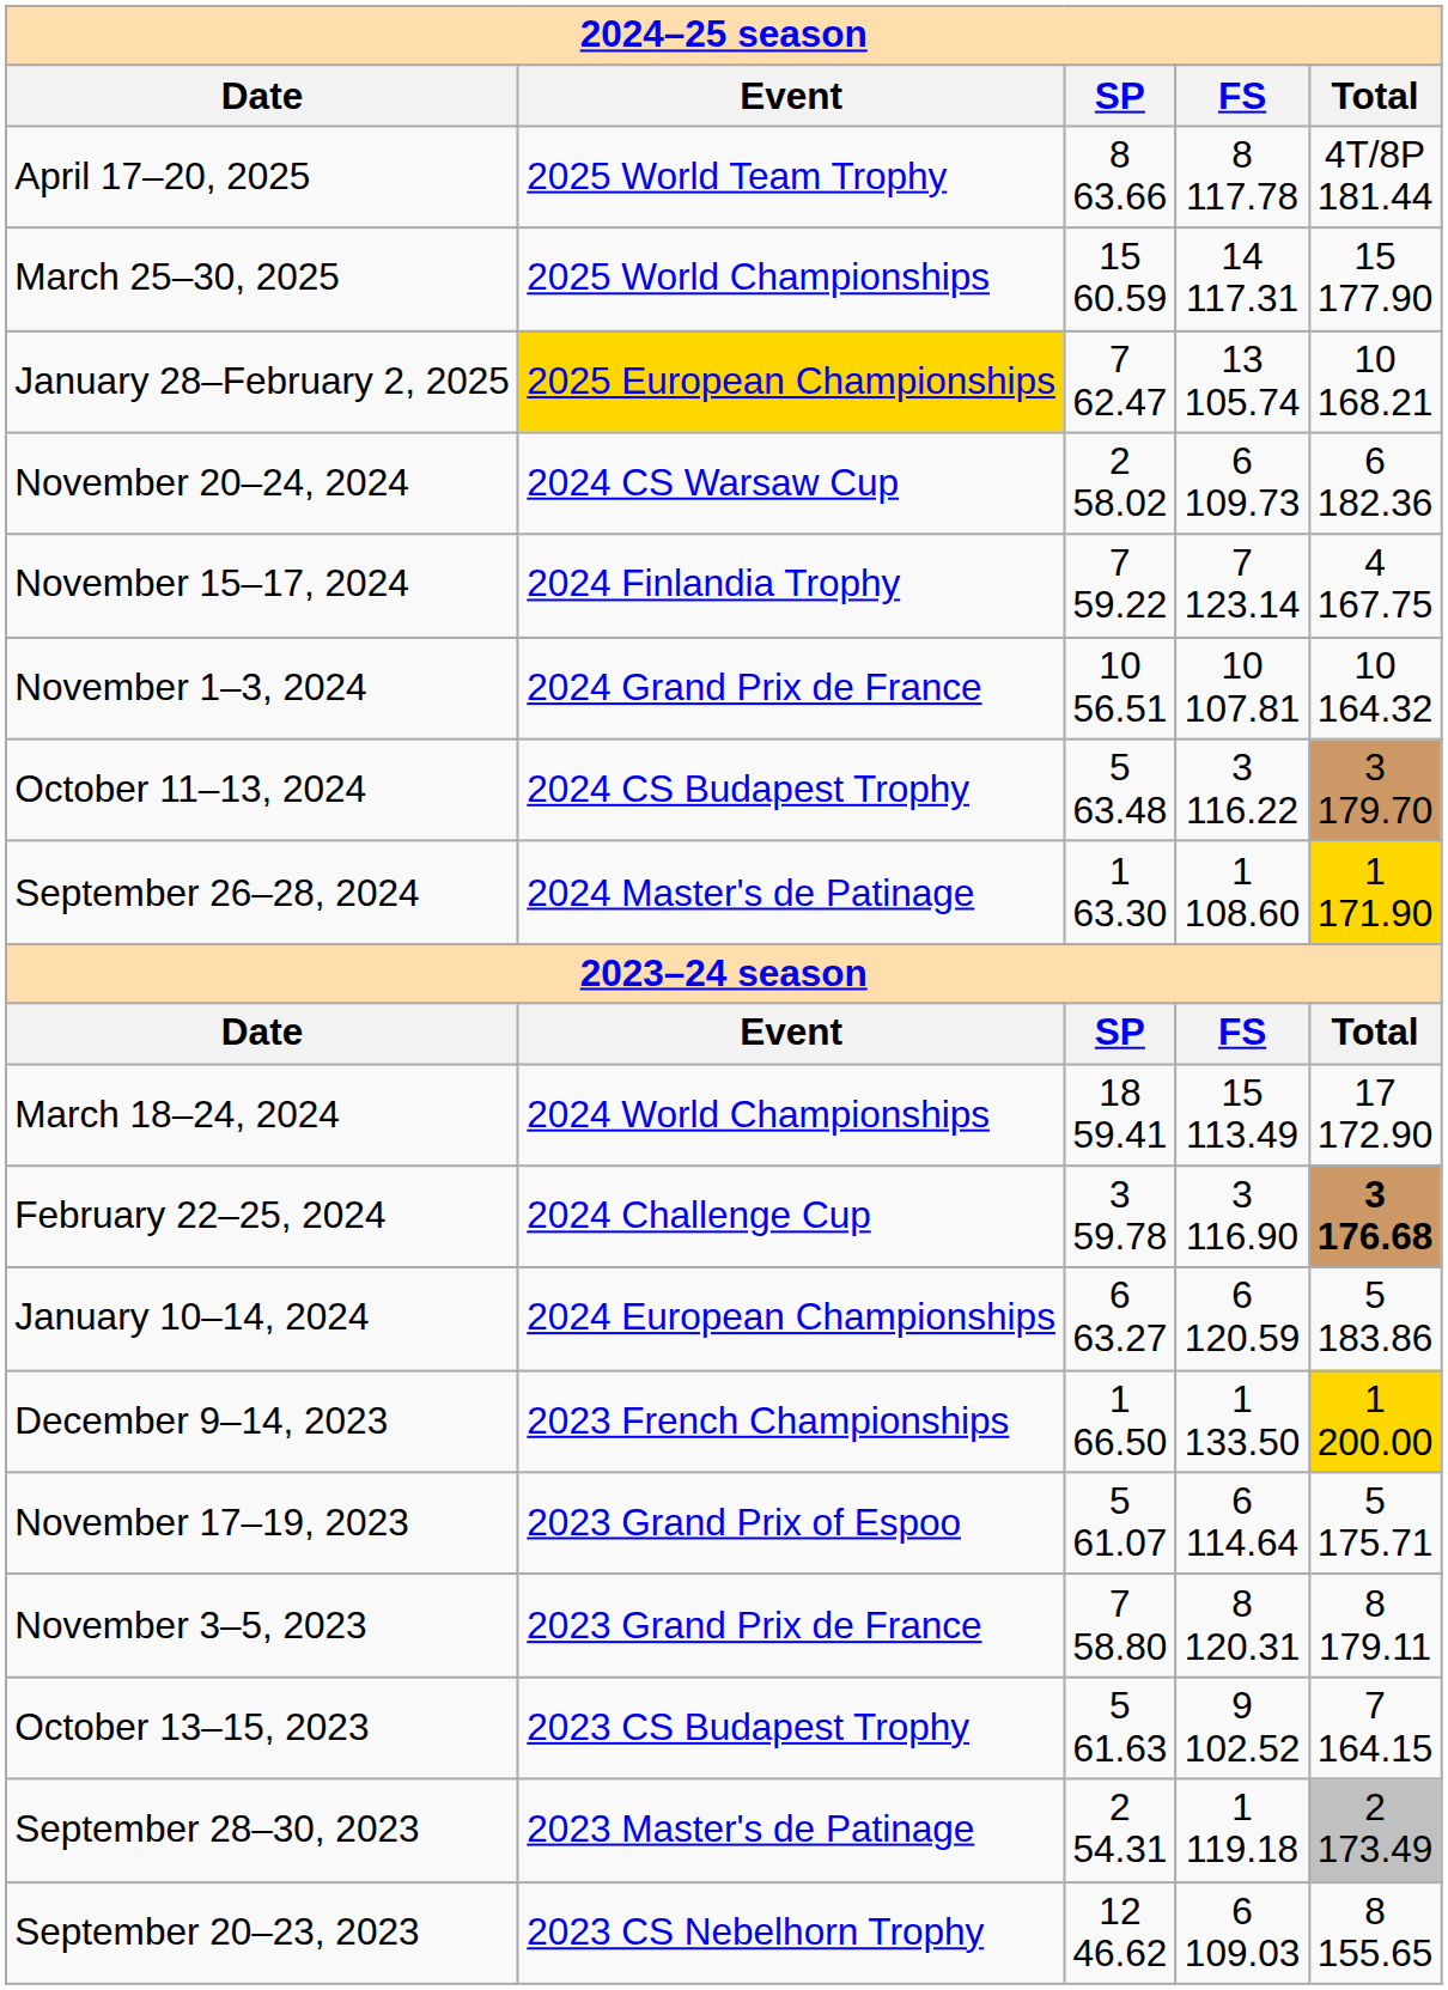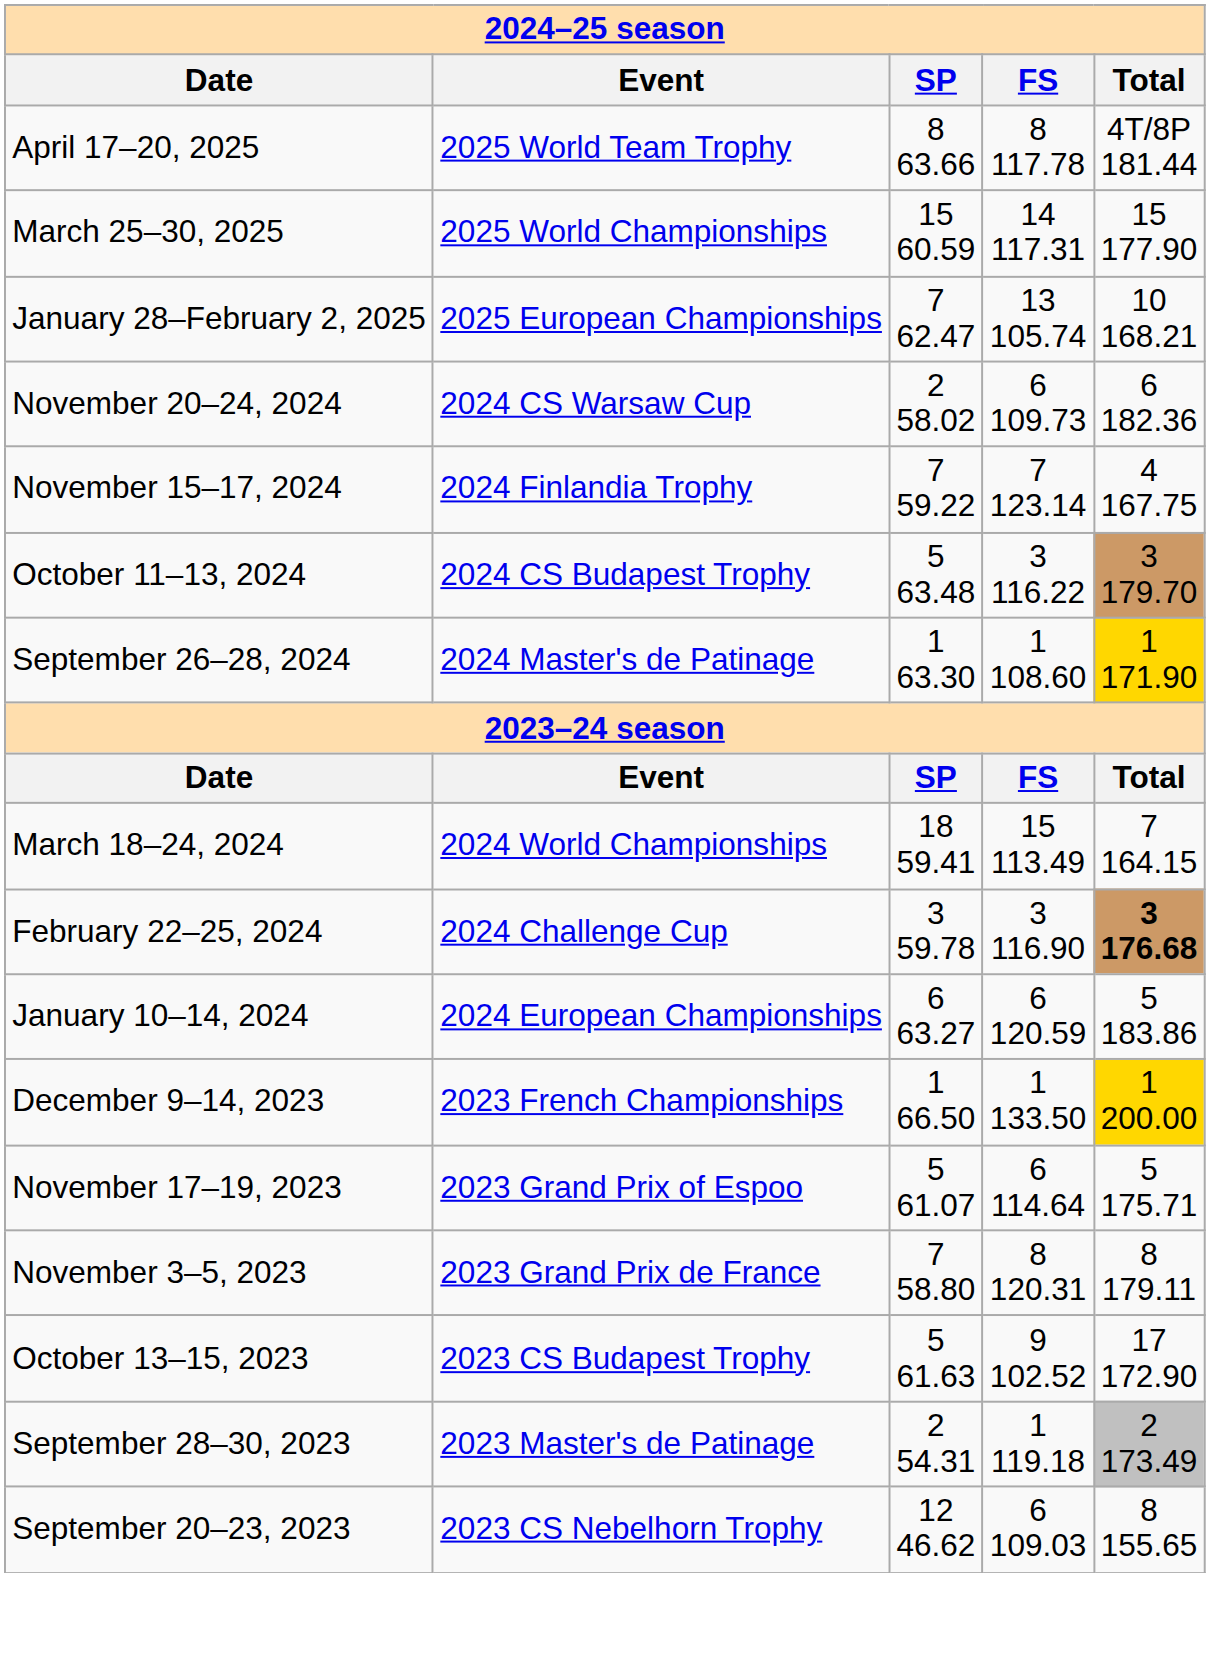January 28–February 2, 2025 | column 2: gold background -> no background
- row: November 1–3, 2024 | 2024 Grand Prix de France | 10 56.51 | 10 107.81 | 10 164.32
March 18–24, 2024 | column 5: 17 172.90 -> 7 164.15
October 13–15, 2023 | column 5: 7 164.15 -> 17 172.90
